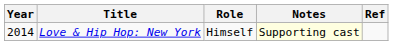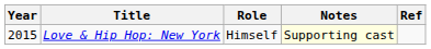Love & Hip Hop: New York | Year: 2014 -> 2015
